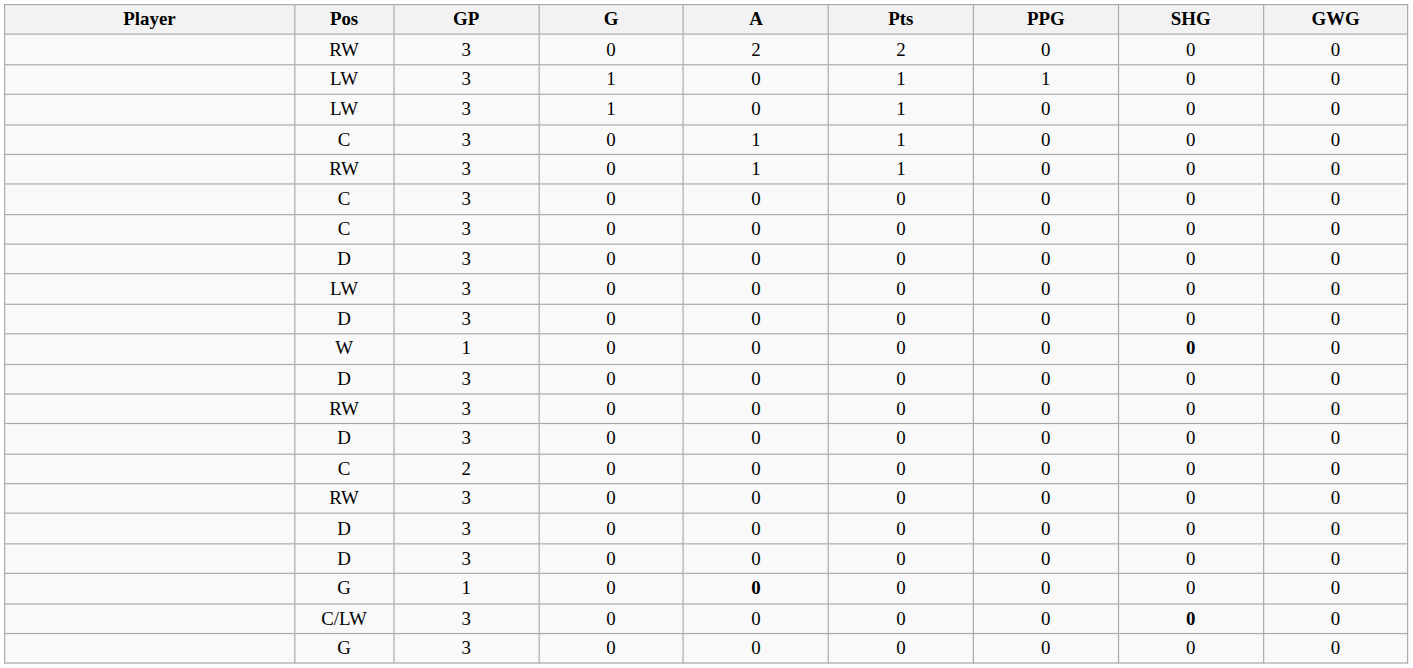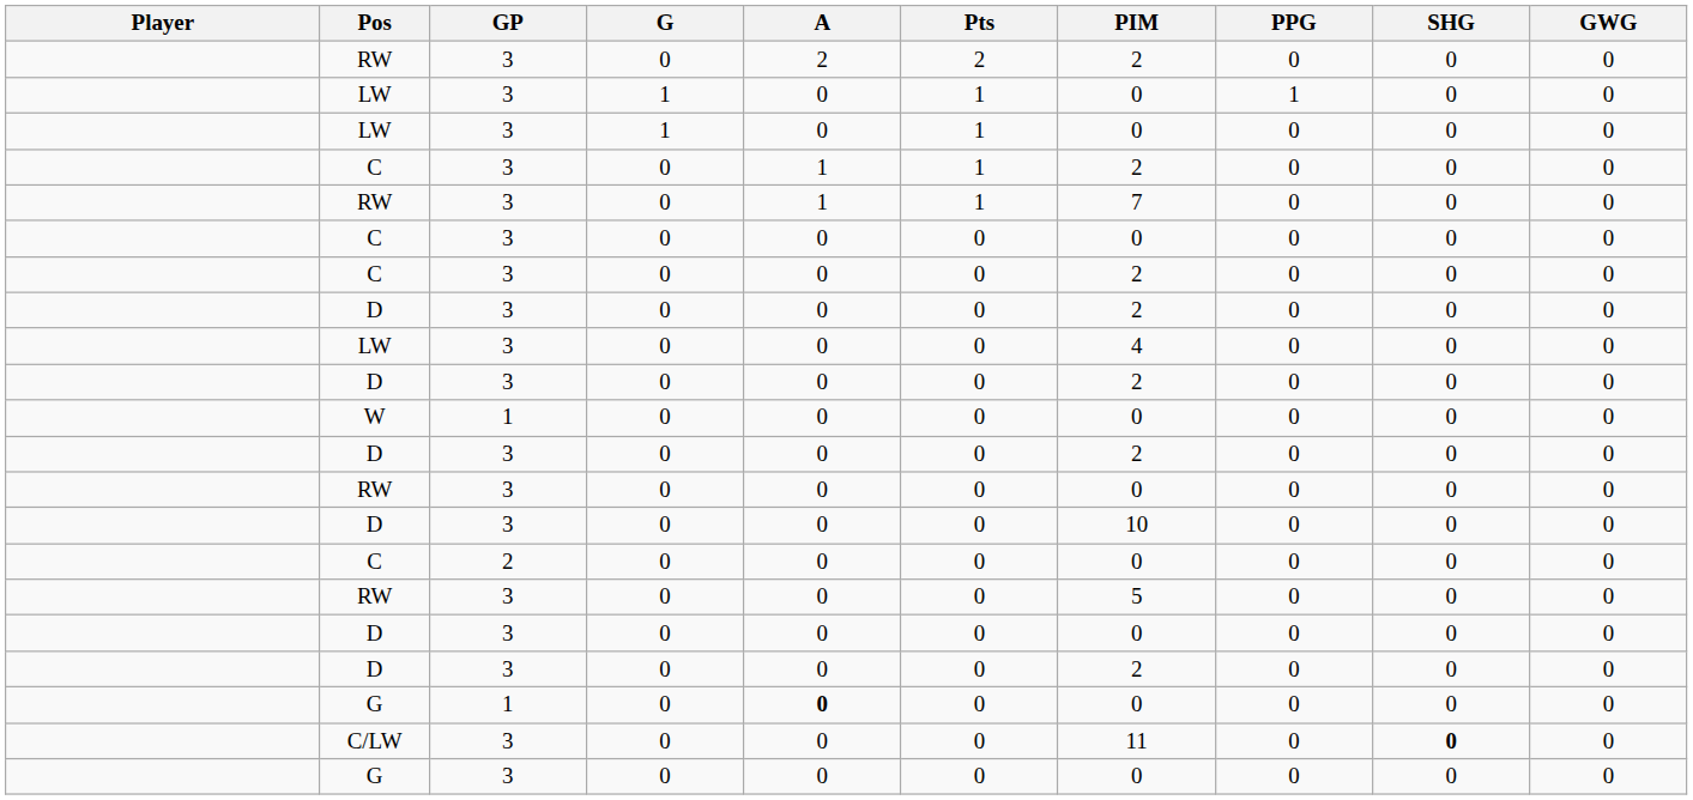+ column: PIM | 2 | 0 | 0 | 2 | 7 | 0 | 2 | 2 | 4 | 2 | 0 | 2 | 0 | 10 | 0 | 5 | 0 | 2 | 0 | 11 | 0
W | SHG: bold -> normal
